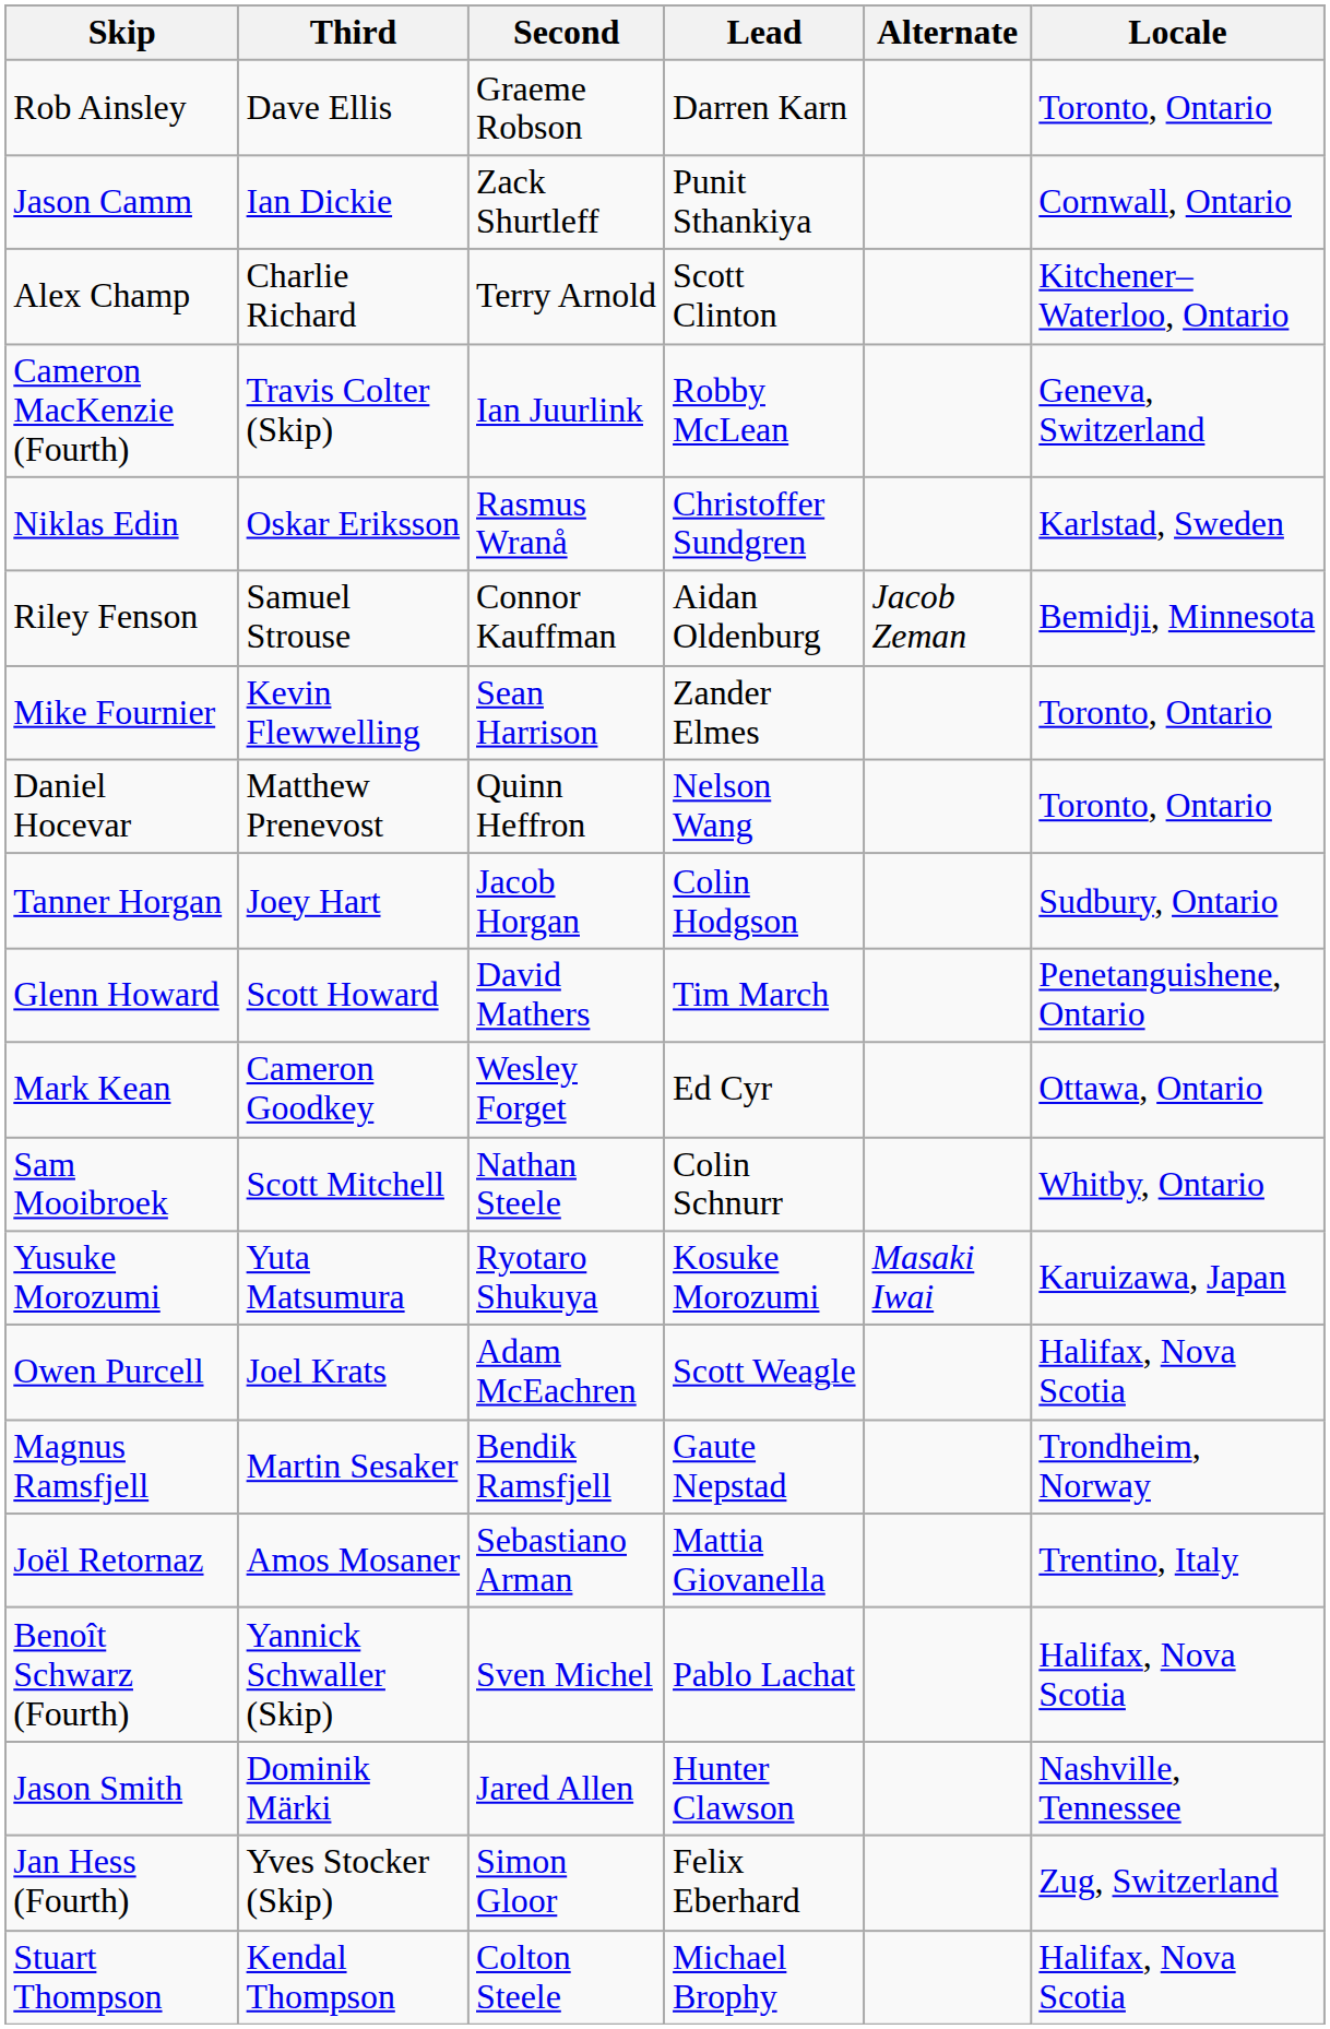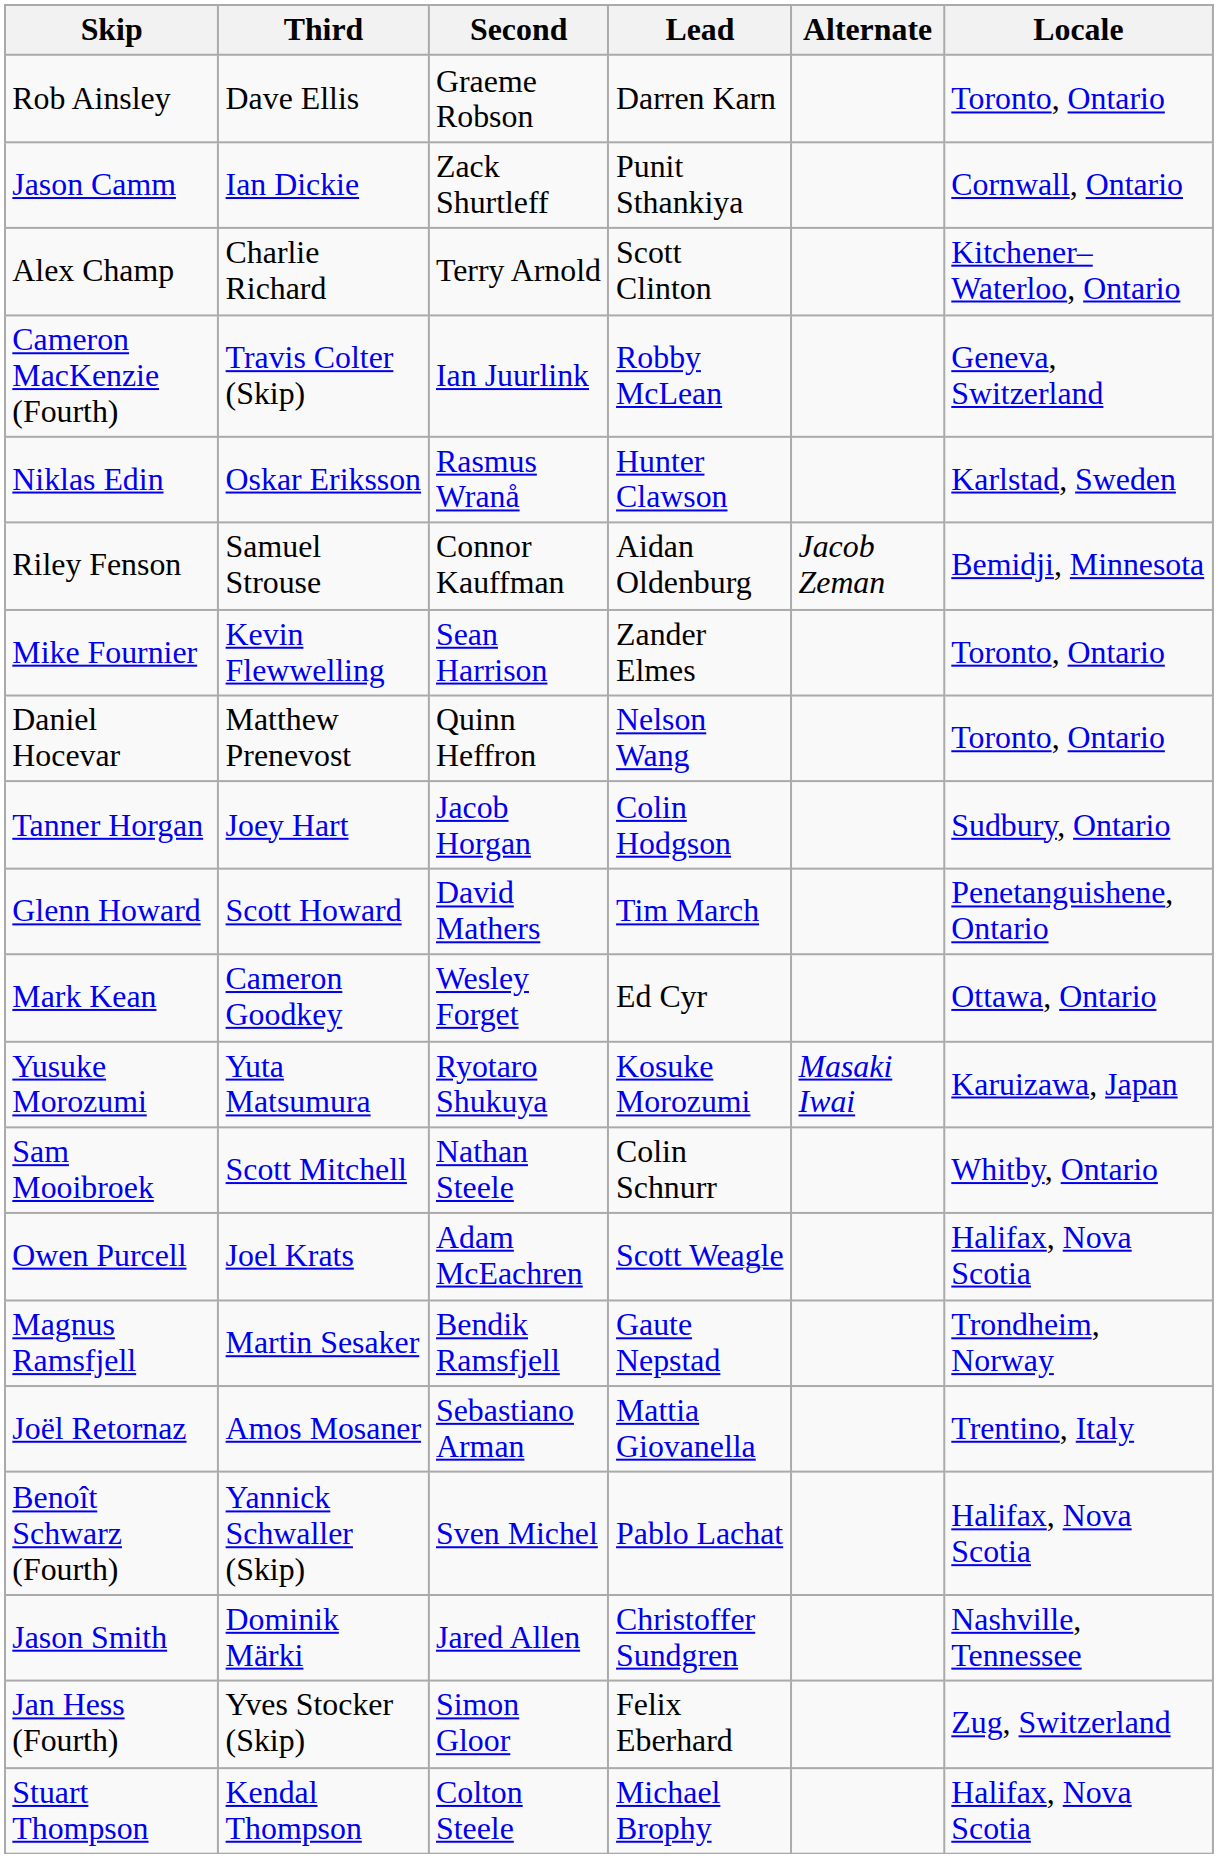Niklas Edin | Lead: Christoffer Sundgren -> Hunter Clawson
rows swapped: Sam Mooibroek <-> Yusuke Morozumi
Jason Smith | Lead: Hunter Clawson -> Christoffer Sundgren
